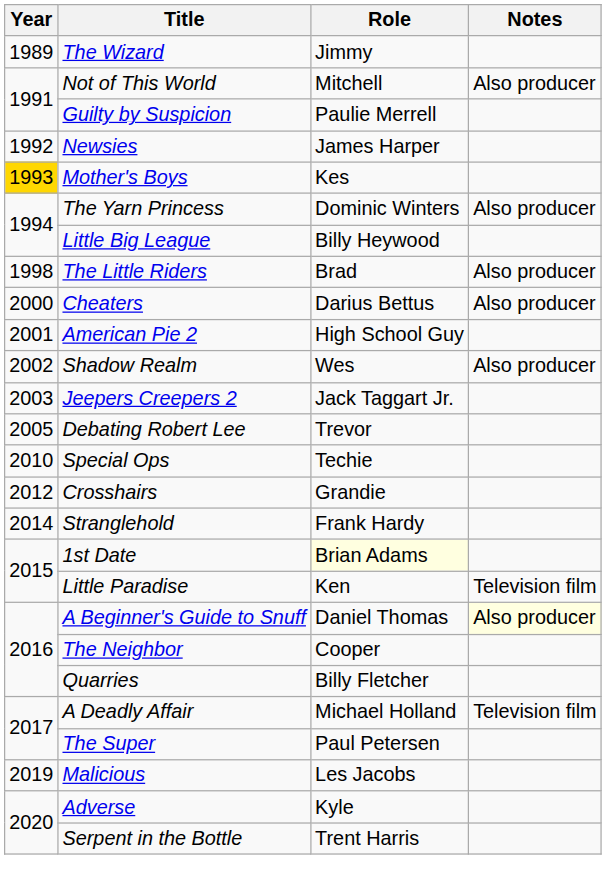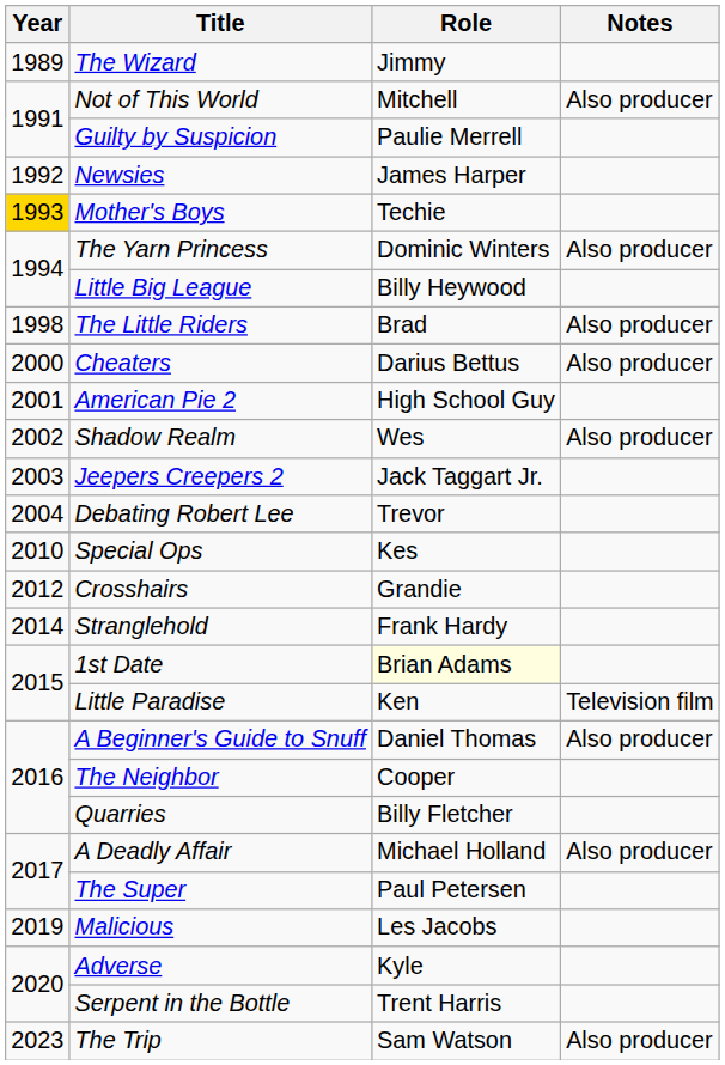Mother's Boys | Role: Kes -> Techie
Debating Robert Lee | Year: 2005 -> 2004
Special Ops | Role: Techie -> Kes
A Beginner's Guide to Snuff | Notes: lightyellow background -> no background
A Deadly Affair | Notes: Television film -> Also producer
+ row: 2023 | The Trip | Sam Watson | Also producer
